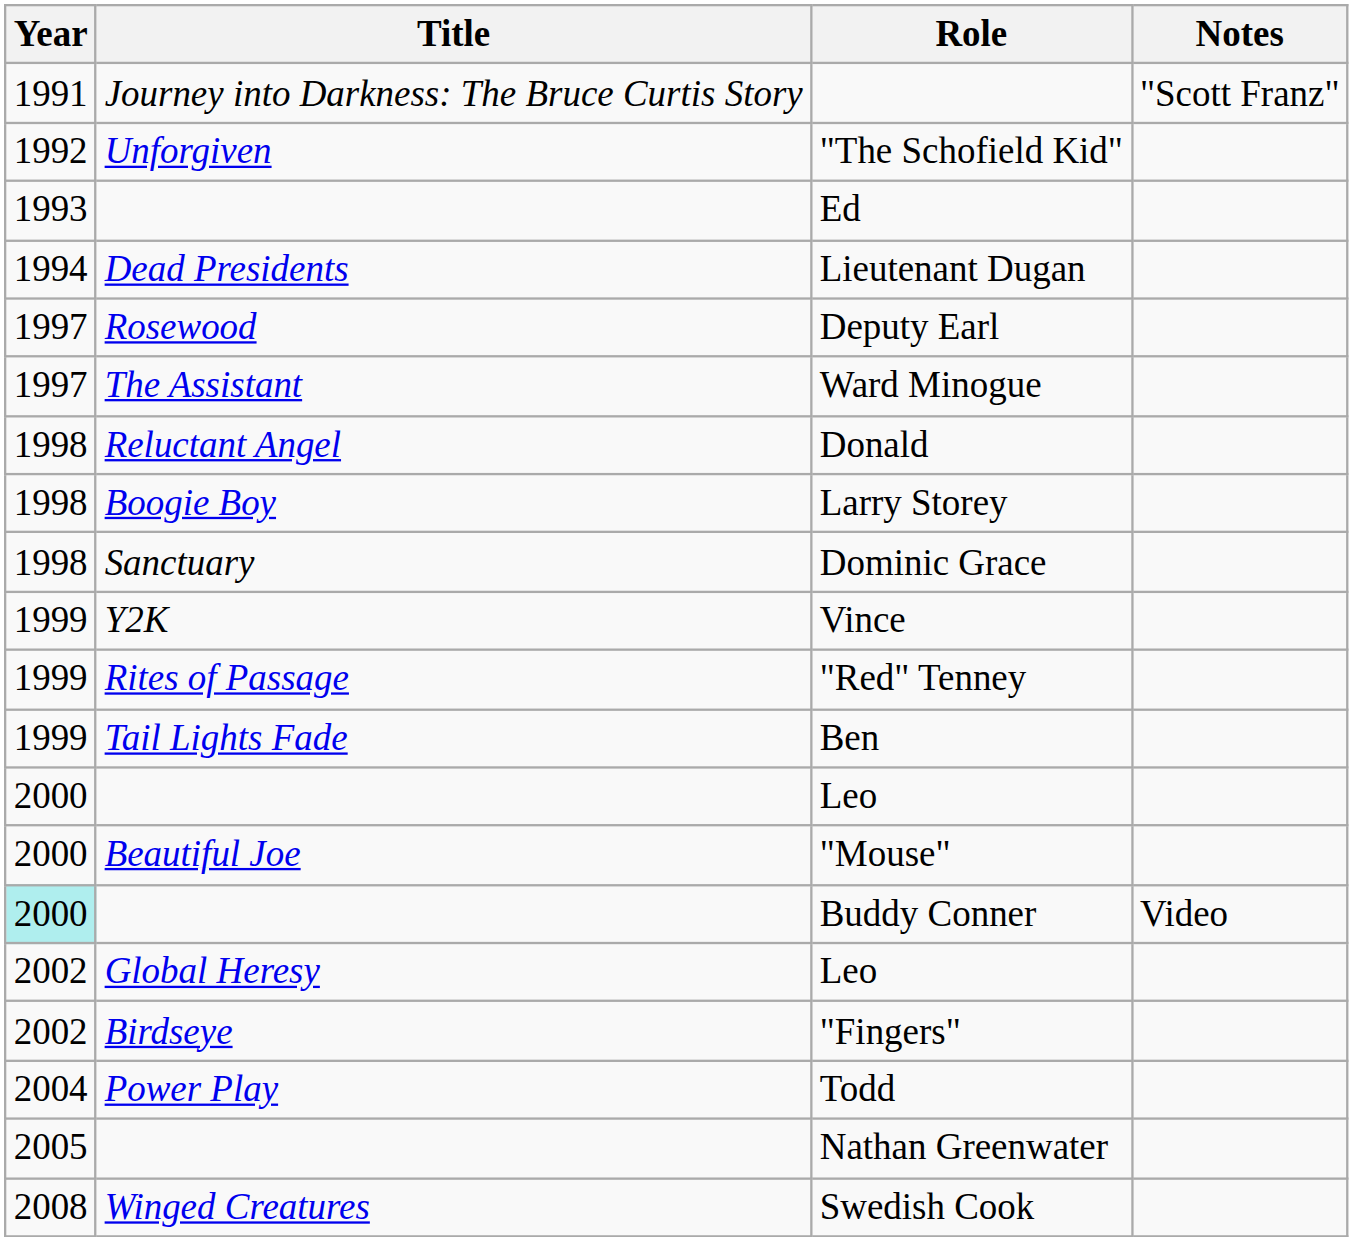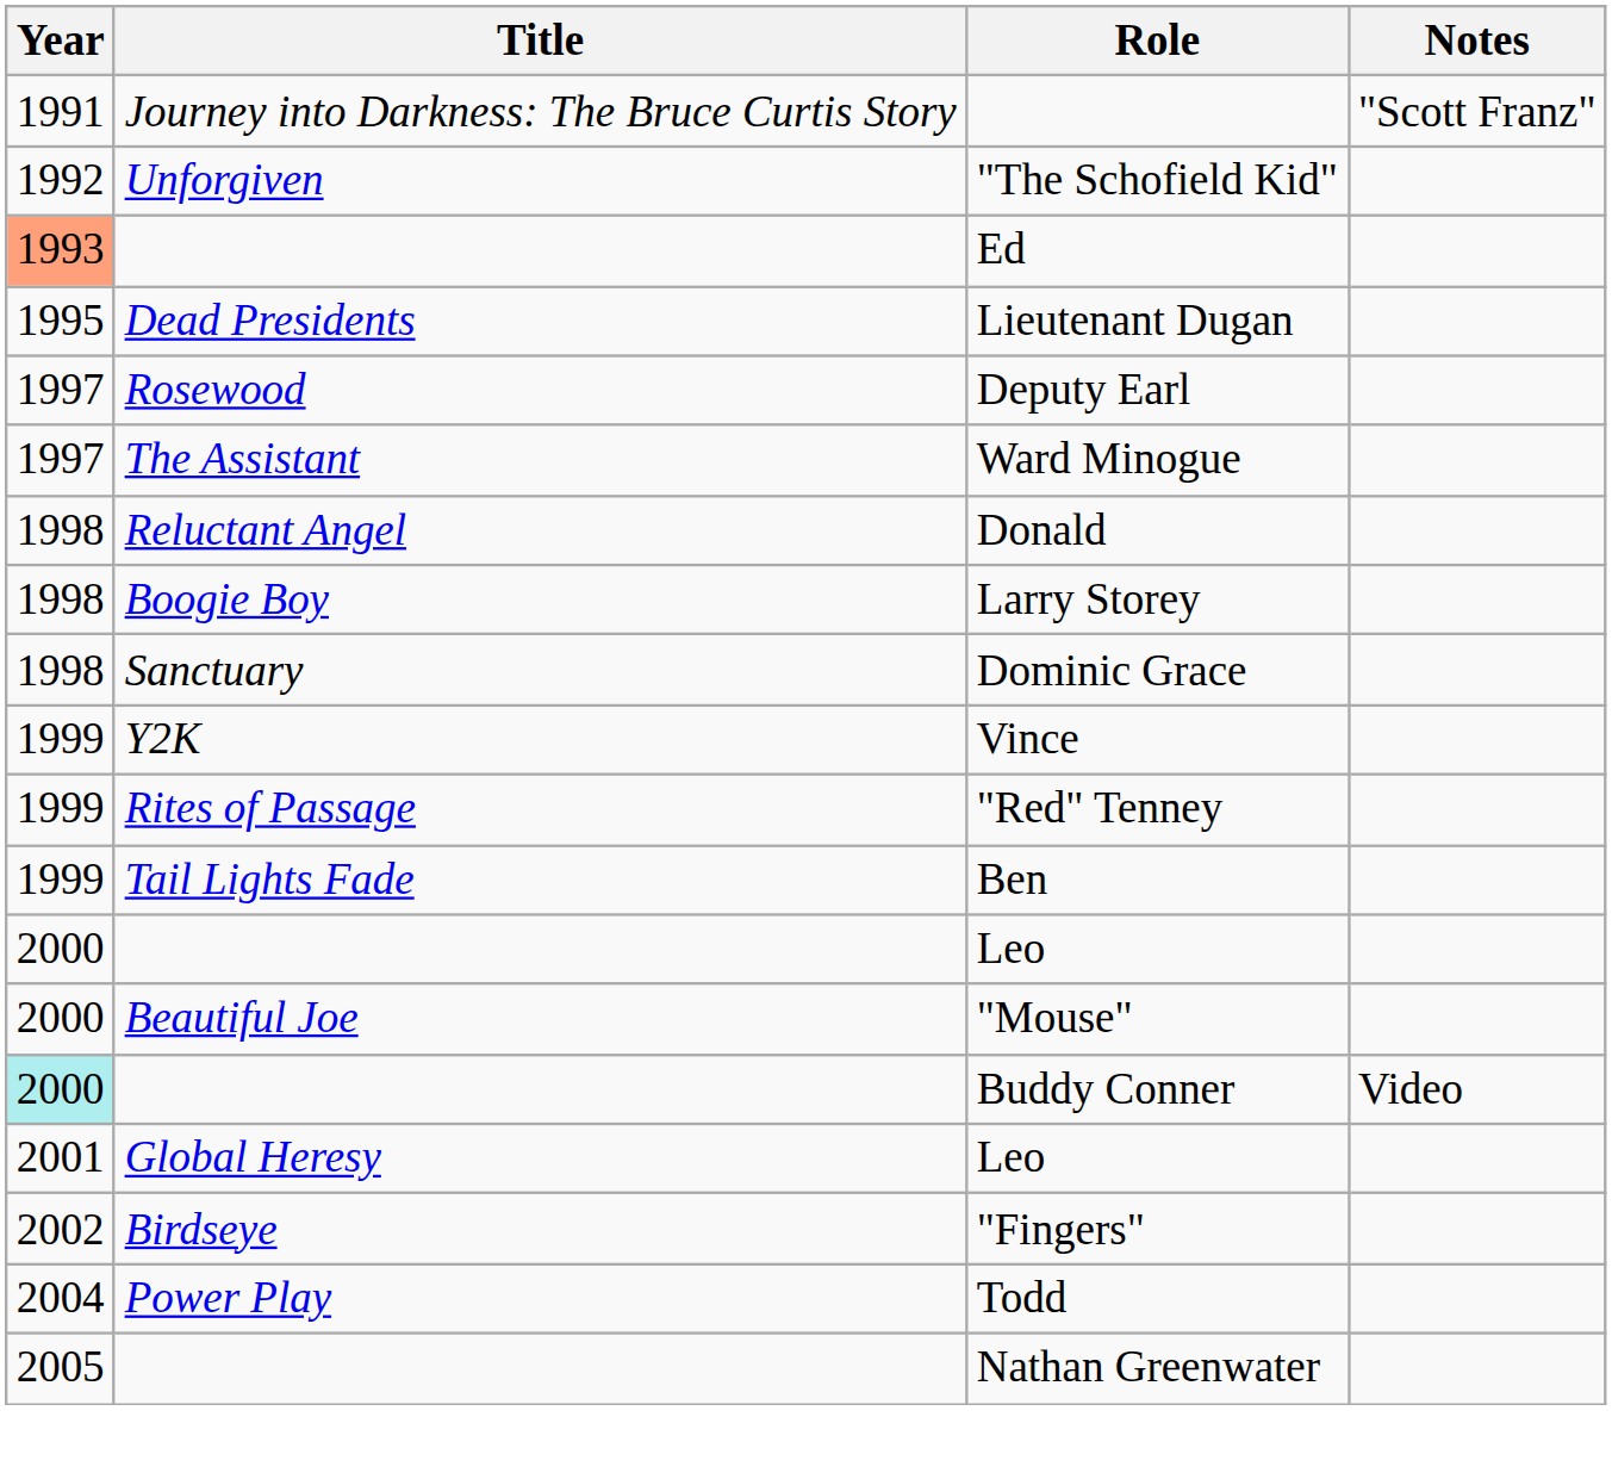Ed | Year: no background -> lightsalmon background
Lieutenant Dugan | Year: 1994 -> 1995
Global Heresy / Leo | Year: 2002 -> 2001
- row: 2008 | Winged Creatures | Swedish Cook
